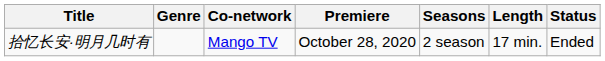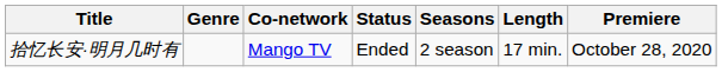columns swapped: Premiere <-> Status
